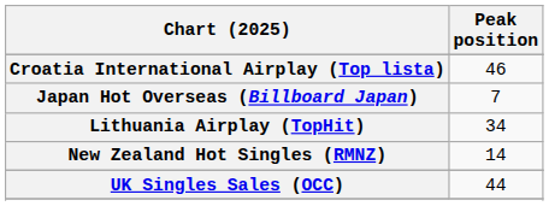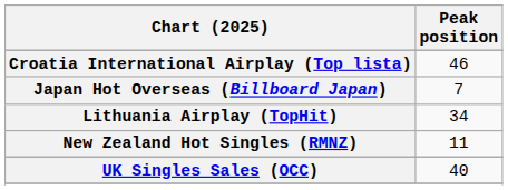New Zealand Hot Singles (RMNZ) | Peak position: 14 -> 11
UK Singles Sales (OCC) | Peak position: 44 -> 40
